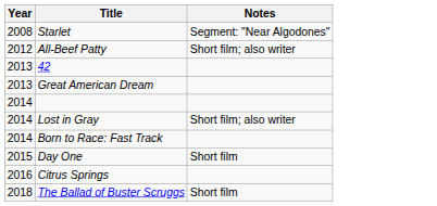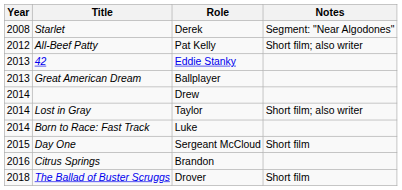+ column: Role | Derek | Pat Kelly | Eddie Stanky | Ballplayer | Drew | Taylor | Luke | Sergeant McCloud | Brandon | Drover
